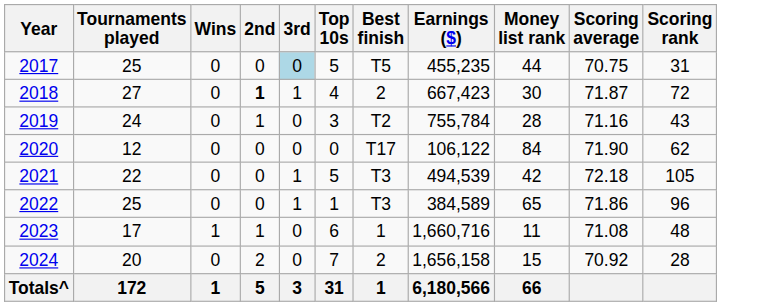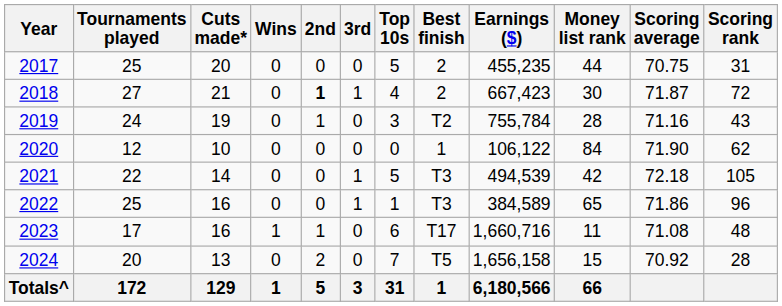+ column: Cuts made* | 20 | 21 | 19 | 10 | 14 | 16 | 16 | 13 | 129
2017 | 3rd: lightblue background -> no background
2017 | Best finish: T5 -> 2
2020 | Best finish: T17 -> 1
2023 | Best finish: 1 -> T17
2024 | Best finish: 2 -> T5
